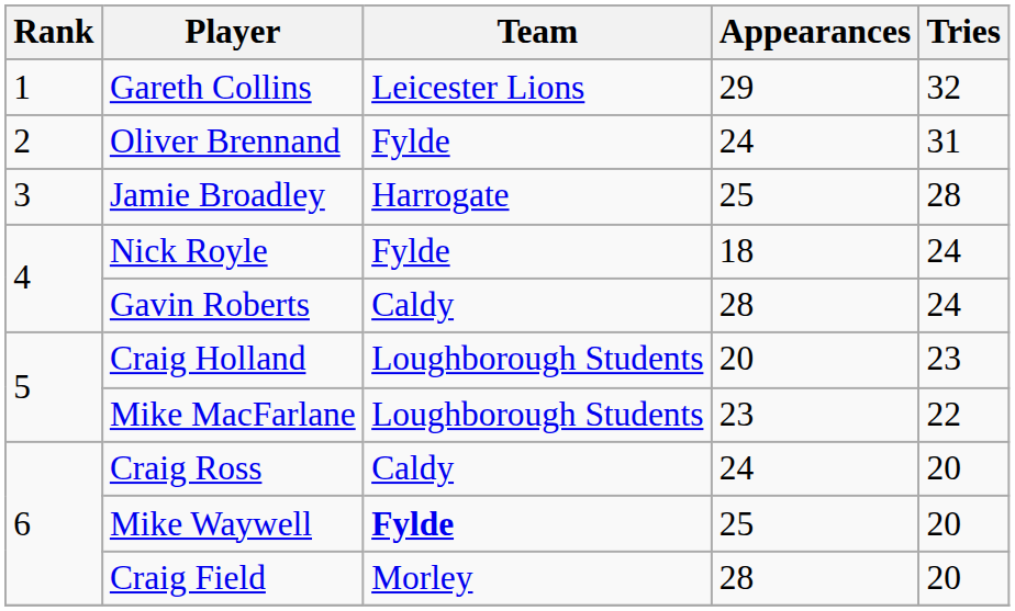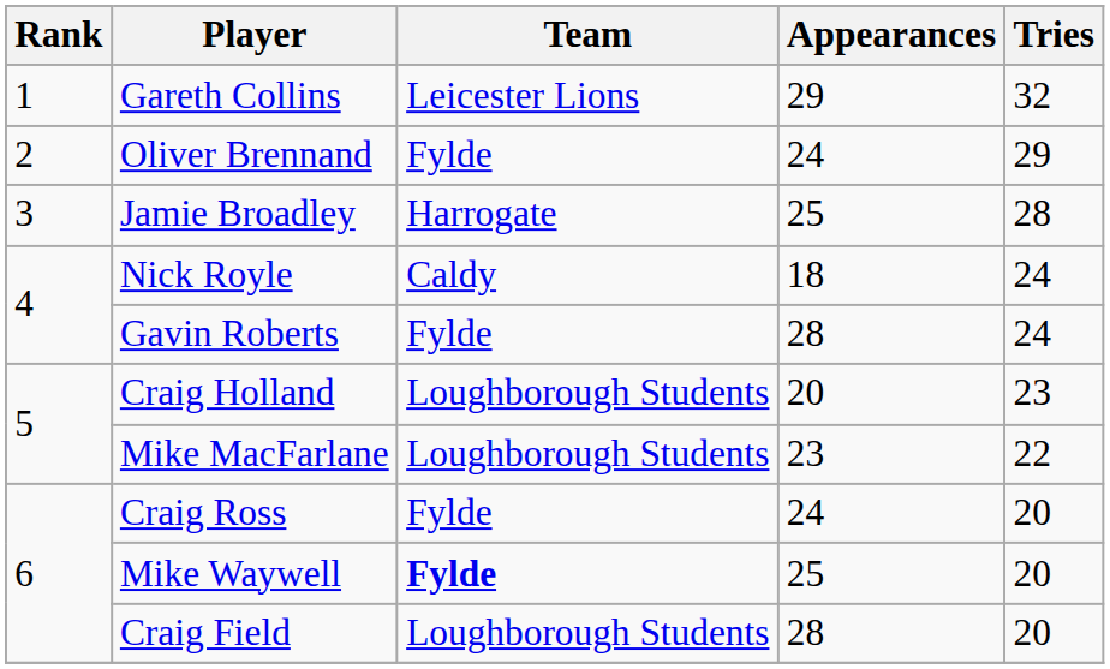Oliver Brennand | Tries: 31 -> 29
Nick Royle | Team: Fylde -> Caldy
Gavin Roberts | Team: Caldy -> Fylde
Craig Ross | Team: Caldy -> Fylde
Craig Field | Team: Morley -> Loughborough Students
